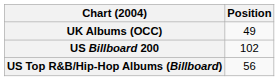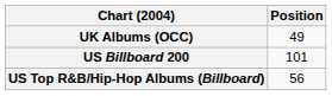US Billboard 200 | Position: 102 -> 101
